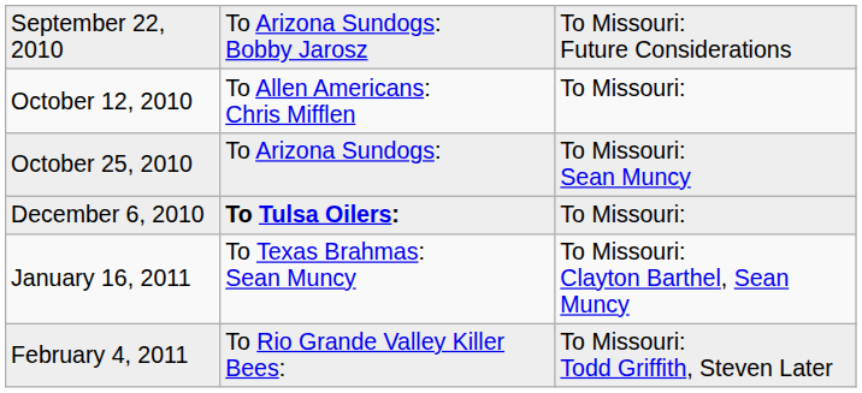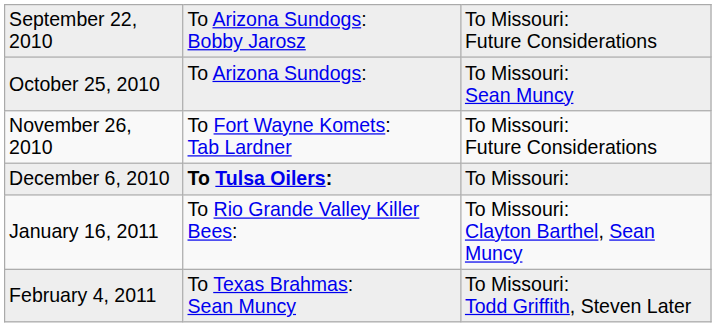- row: October 12, 2010 | To Allen Americans: Chris Mifflen | To Missouri:
+ row: November 26, 2010 | To Fort Wayne Komets: Tab Lardner | To Missouri: Future Considerations
January 16, 2011 | column 2: To Texas Brahmas: Sean Muncy -> To Rio Grande Valley Killer Bees:
February 4, 2011 | column 2: To Rio Grande Valley Killer Bees: -> To Texas Brahmas: Sean Muncy
